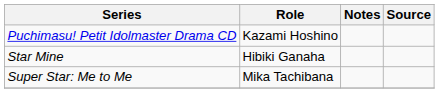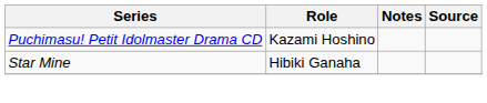- row: Super Star: Me to Me | Mika Tachibana
